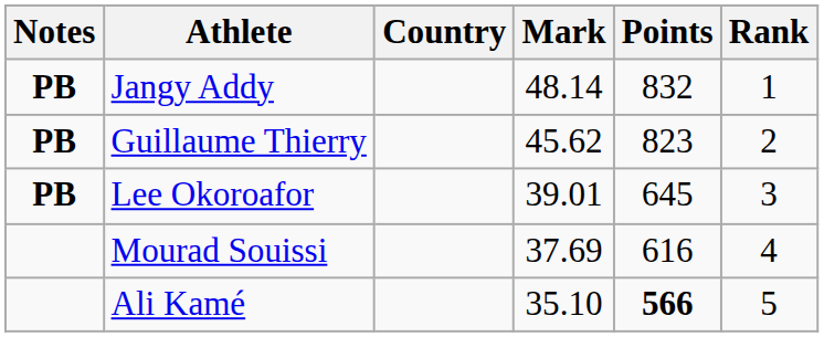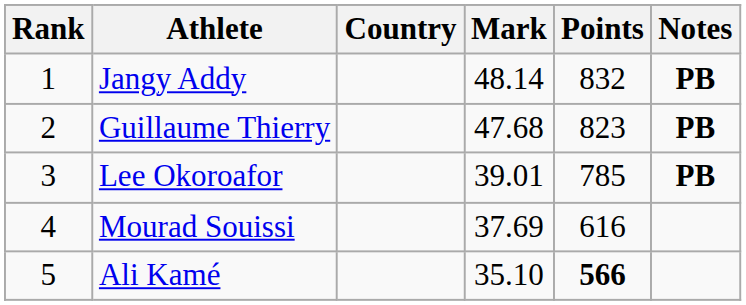columns swapped: Rank <-> Notes
Guillaume Thierry | Mark: 45.62 -> 47.68
Lee Okoroafor | Points: 645 -> 785
